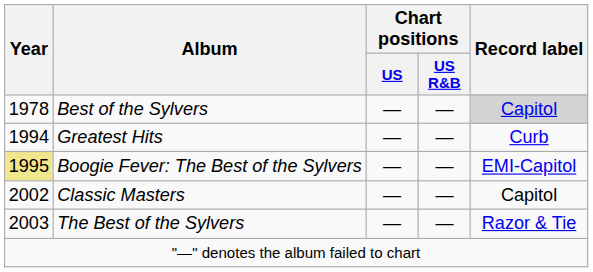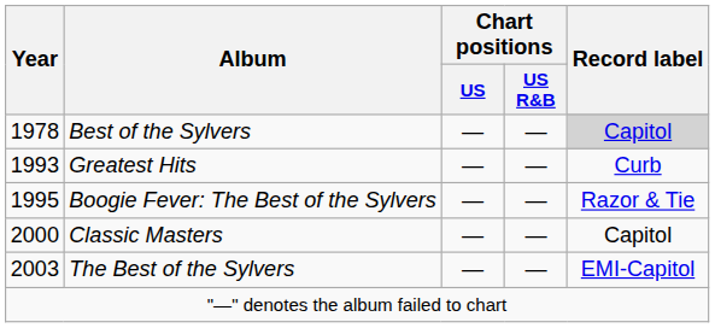Greatest Hits | Year: 1994 -> 1993
Boogie Fever: The Best of the Sylvers | Year: khaki background -> no background
Boogie Fever: The Best of the Sylvers | Record label: EMI-Capitol -> Razor & Tie
Classic Masters | Year: 2002 -> 2000
The Best of the Sylvers | Record label: Razor & Tie -> EMI-Capitol
